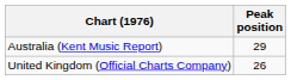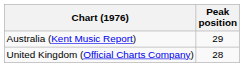United Kingdom (Official Charts Company) | Peak position: 26 -> 28
